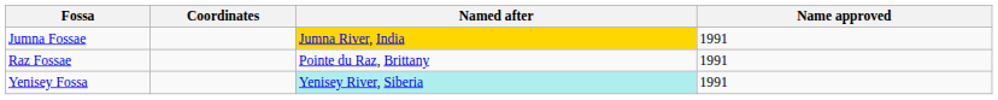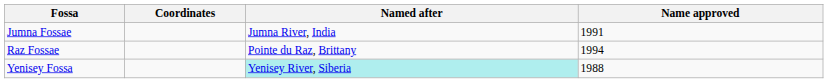Jumna Fossae | Named after: gold background -> no background
Raz Fossae | Name approved: 1991 -> 1994
Yenisey Fossa | Name approved: 1991 -> 1988
